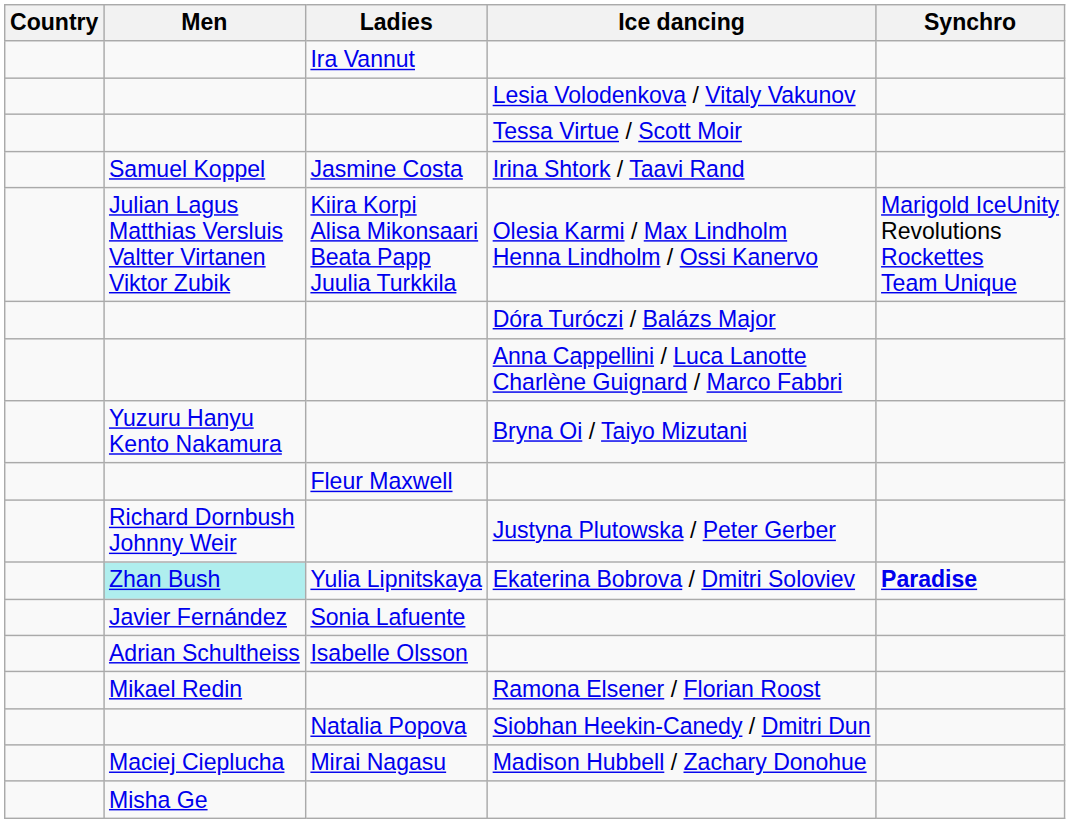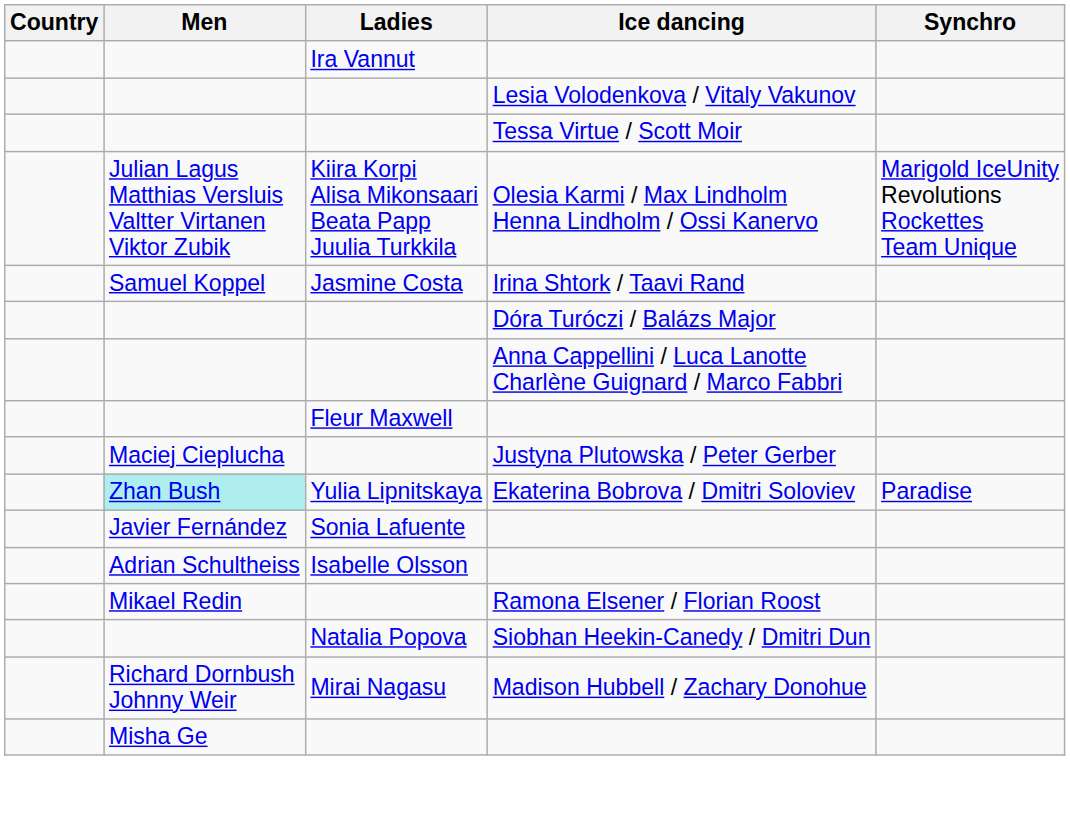rows swapped: Irina Shtork / Taavi Rand <-> Olesia Karmi / Max Lindholm Henna Lindholm / Ossi Kanervo
- row: Yuzuru Hanyu Kento Nakamura | Bryna Oi / Taiyo Mizutani
Justyna Plutowska / Peter Gerber | Men: Richard Dornbush Johnny Weir -> Maciej Cieplucha
Ekaterina Bobrova / Dmitri Soloviev | Synchro: bold -> normal
Madison Hubbell / Zachary Donohue | Men: Maciej Cieplucha -> Richard Dornbush Johnny Weir
